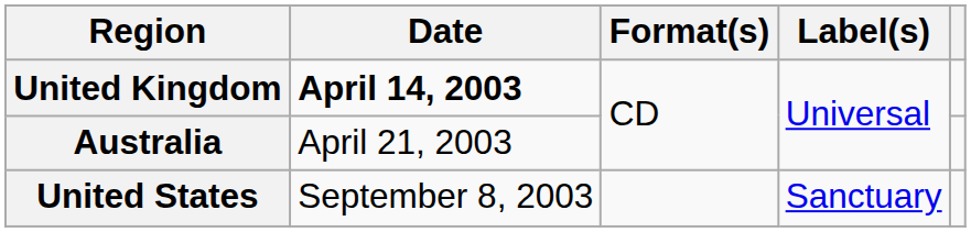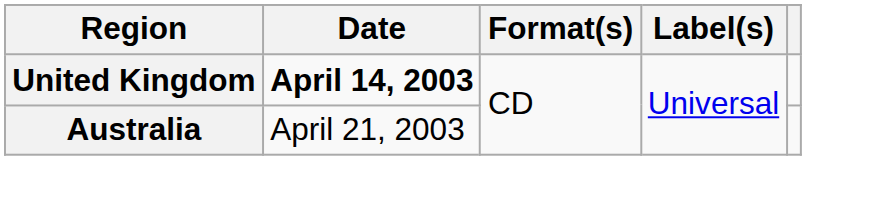- row: United States | September 8, 2003 | Sanctuary
